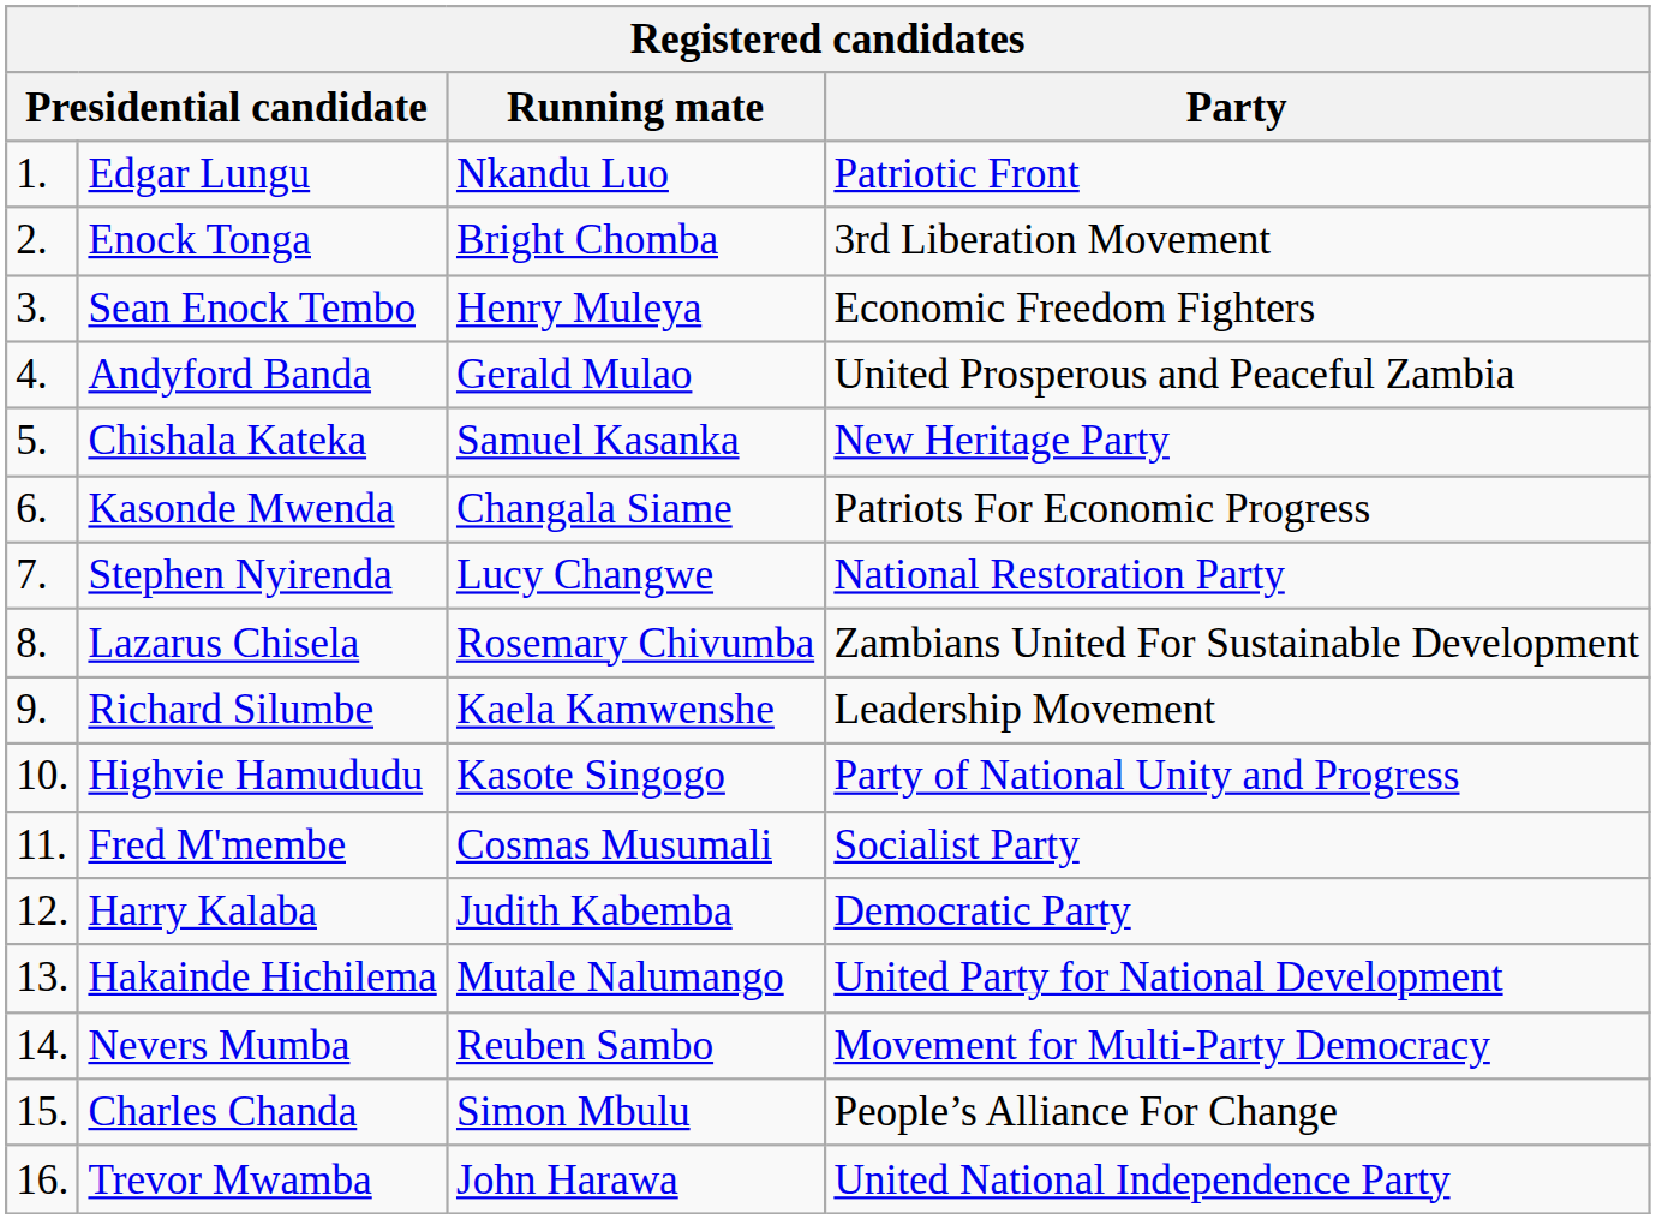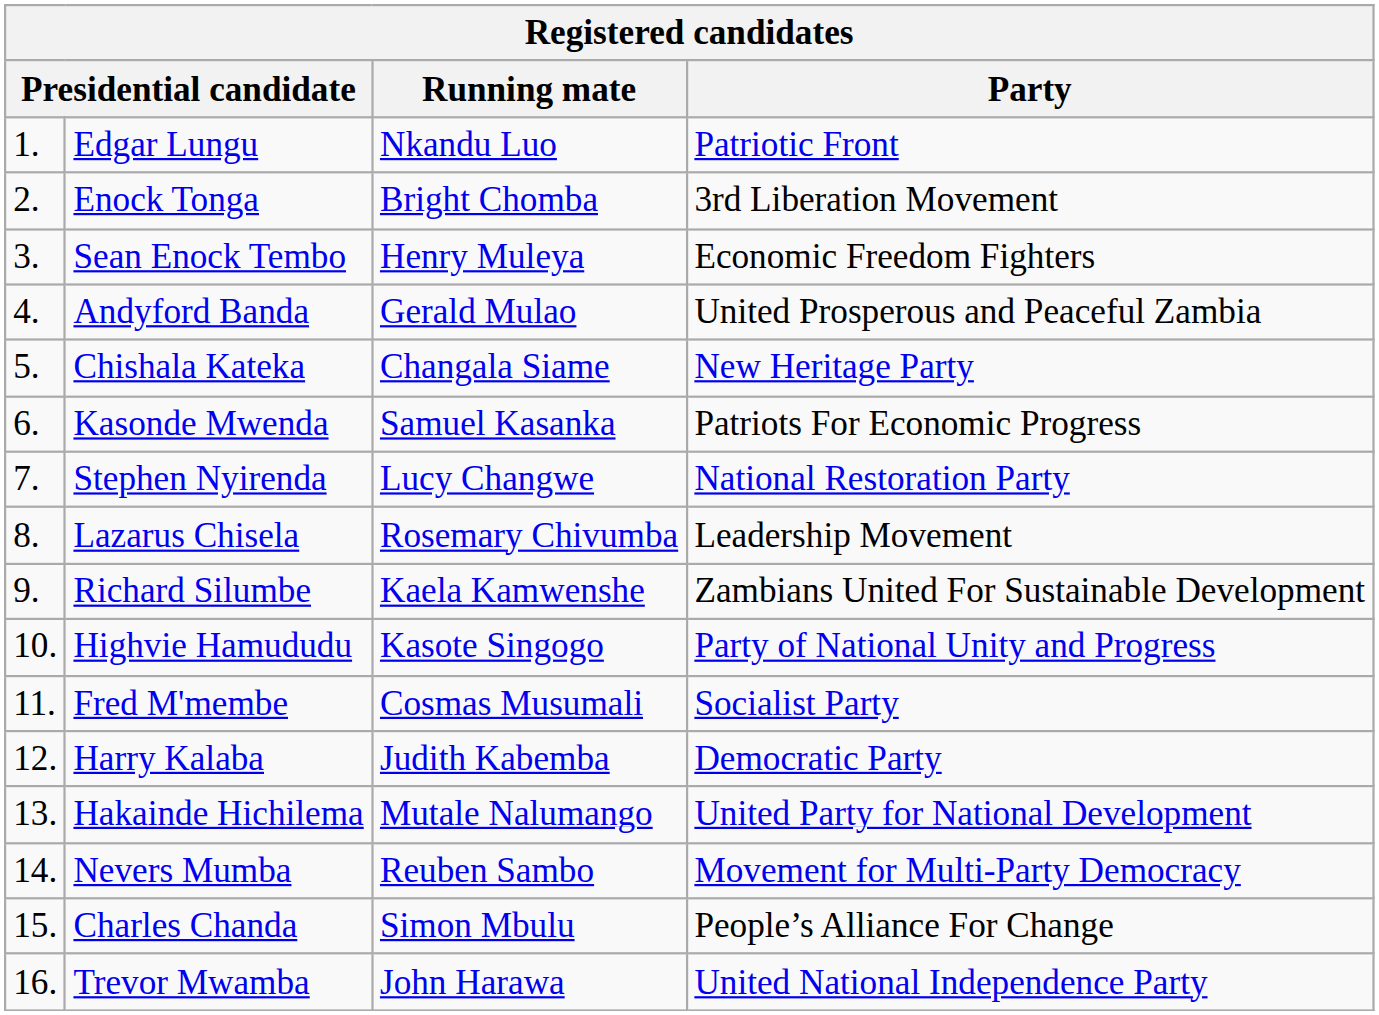Chishala Kateka | Running mate: Samuel Kasanka -> Changala Siame
Kasonde Mwenda | Running mate: Changala Siame -> Samuel Kasanka
Lazarus Chisela | Party: Zambians United For Sustainable Development -> Leadership Movement
Richard Silumbe | Party: Leadership Movement -> Zambians United For Sustainable Development
